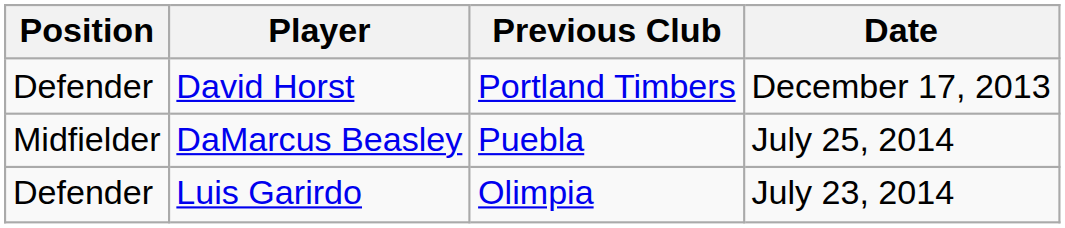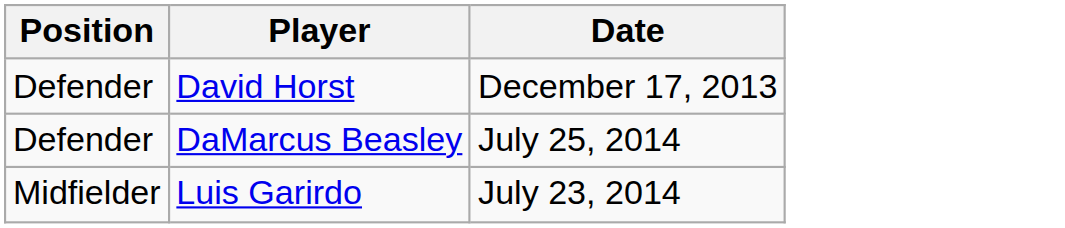- column: Previous Club | Portland Timbers | Puebla | Olimpia
DaMarcus Beasley | Position: Midfielder -> Defender
Luis Garirdo | Position: Defender -> Midfielder
